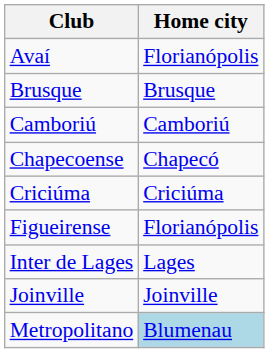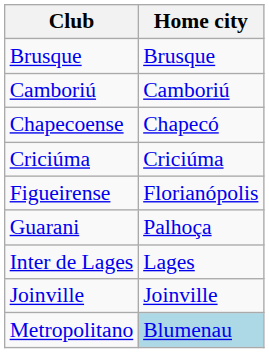- row: Avaí | Florianópolis
+ row: Guarani | Palhoça
